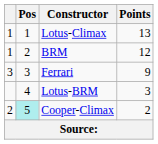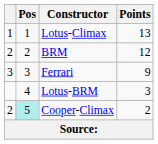BRM | column 1: 1 -> 2
